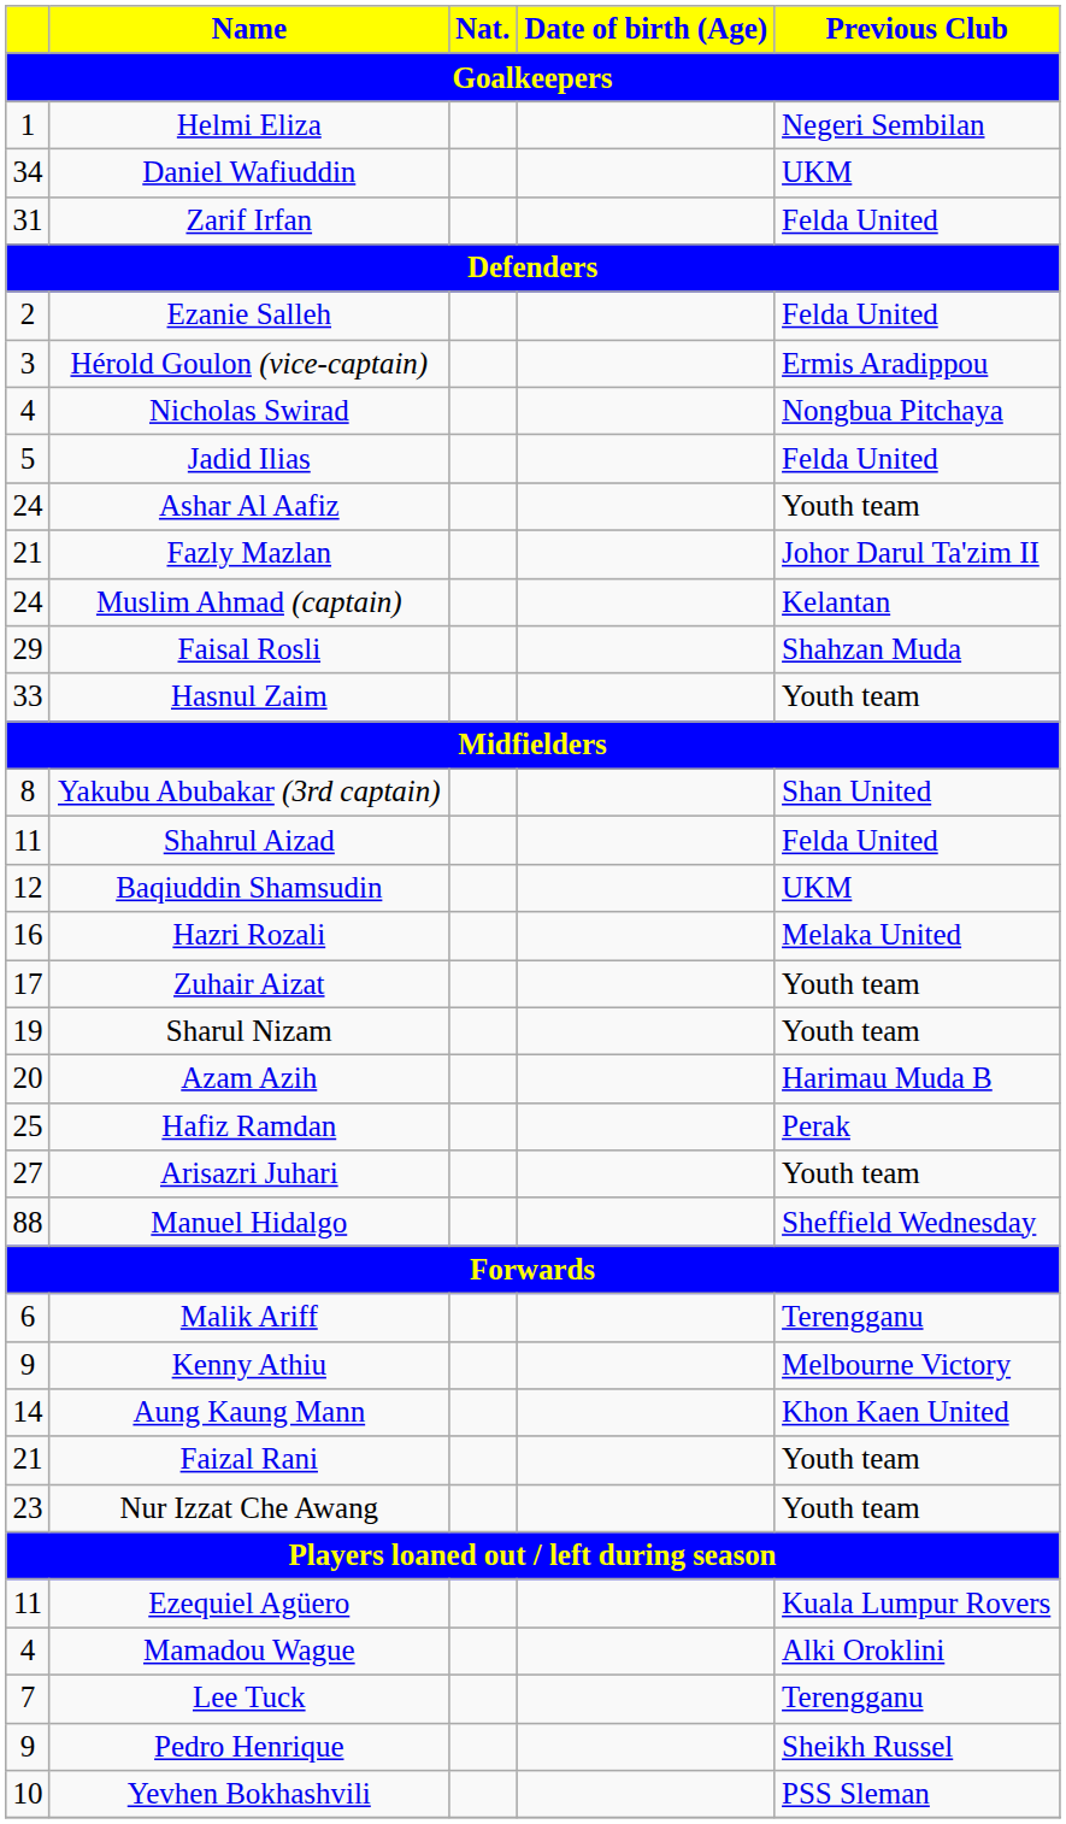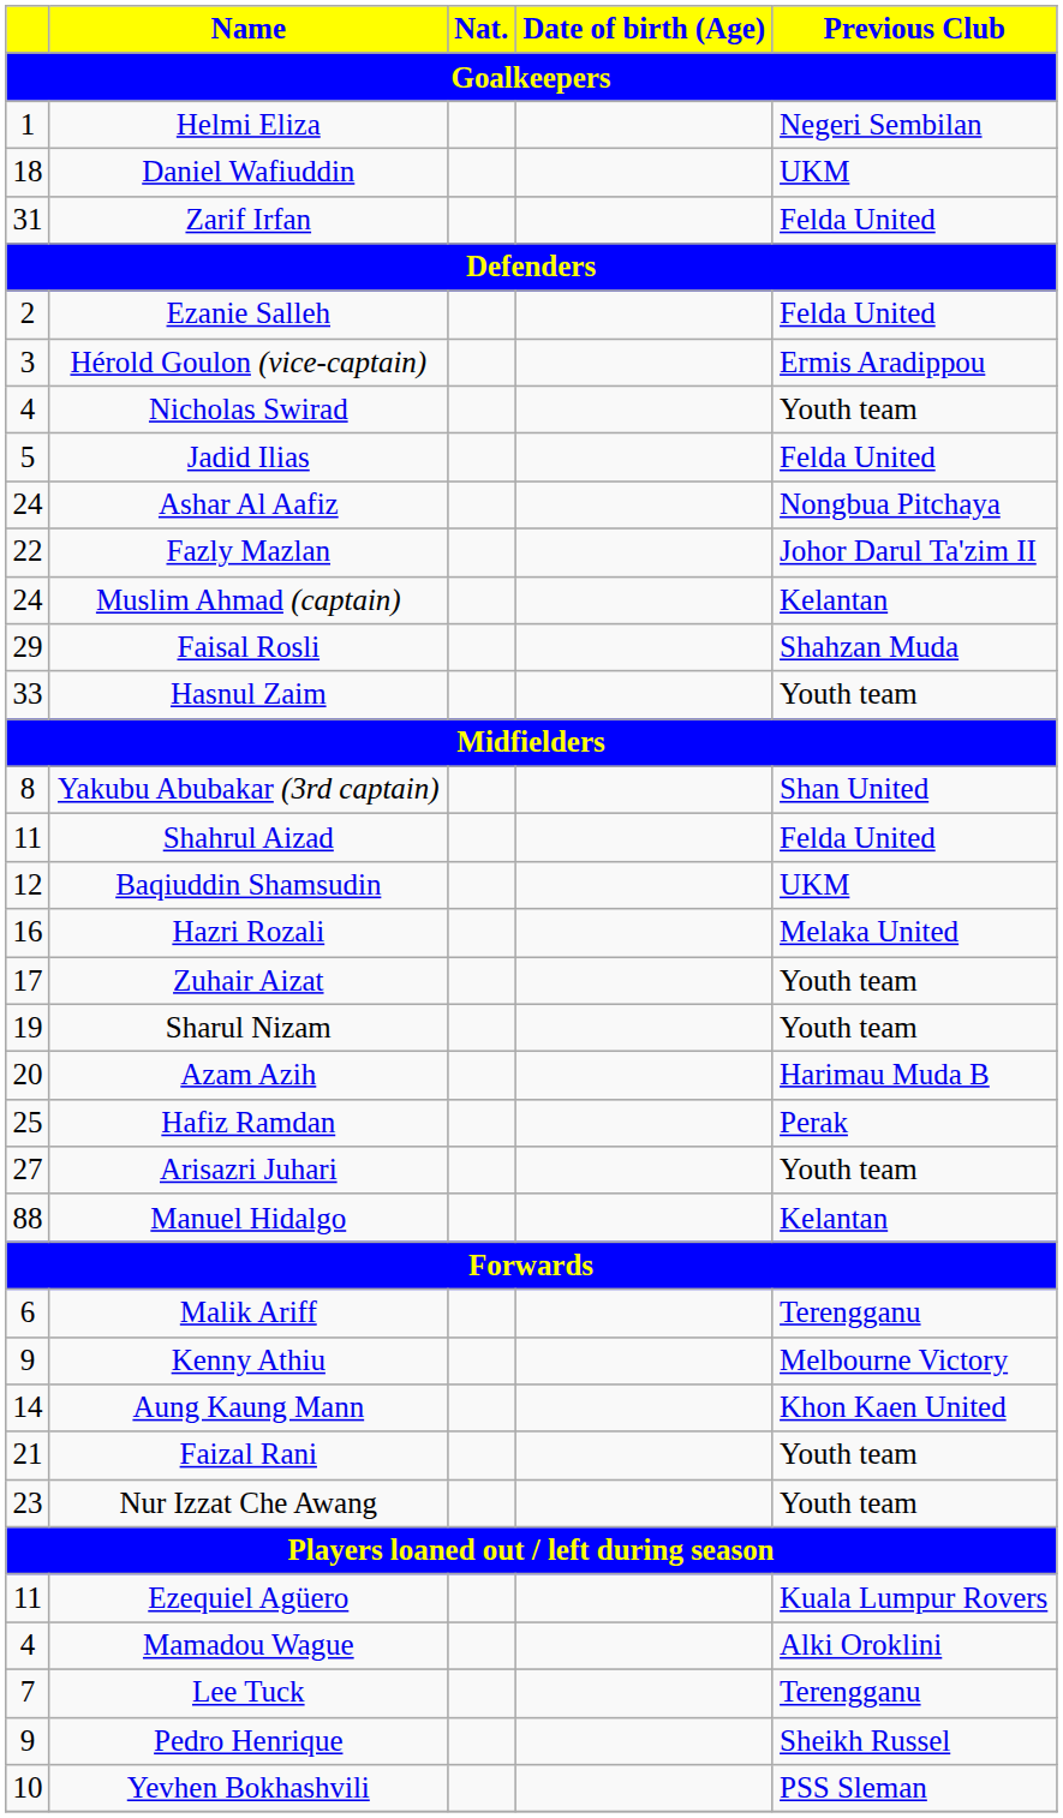Daniel Wafiuddin | column 1: 34 -> 18
Nicholas Swirad | Previous Club: Nongbua Pitchaya -> Youth team
Ashar Al Aafiz | Previous Club: Youth team -> Nongbua Pitchaya
Fazly Mazlan | column 1: 21 -> 22
Manuel Hidalgo | Previous Club: Sheffield Wednesday -> Kelantan
